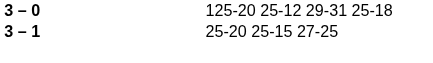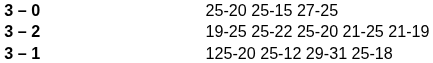3 – 0 | column 4: 125-20 25-12 29-31 25-18 -> 25-20 25-15 27-25
+ row: 3 – 2 | 19-25 25-22 25-20 21-25 21-19
3 – 1 | column 4: 25-20 25-15 27-25 -> 125-20 25-12 29-31 25-18
